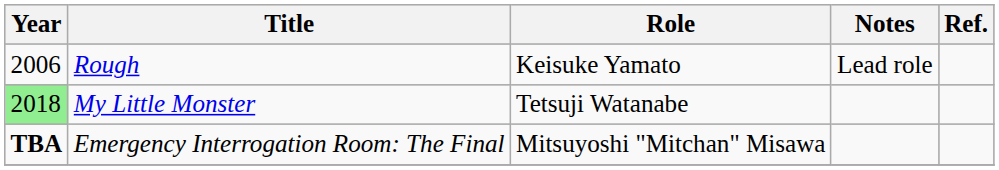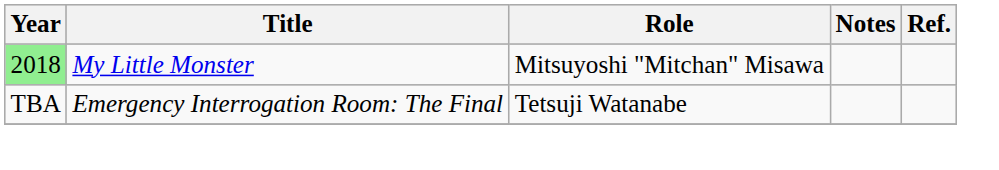- row: 2006 | Rough | Keisuke Yamato | Lead role
My Little Monster | Role: Tetsuji Watanabe -> Mitsuyoshi "Mitchan" Misawa
Emergency Interrogation Room: The Final | Year: bold -> normal
Emergency Interrogation Room: The Final | Role: Mitsuyoshi "Mitchan" Misawa -> Tetsuji Watanabe
